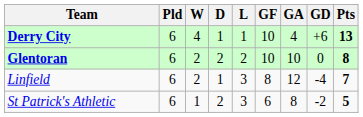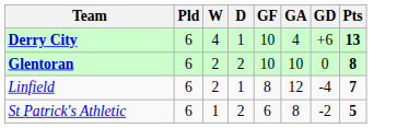- column: L | 1 | 2 | 3 | 3
